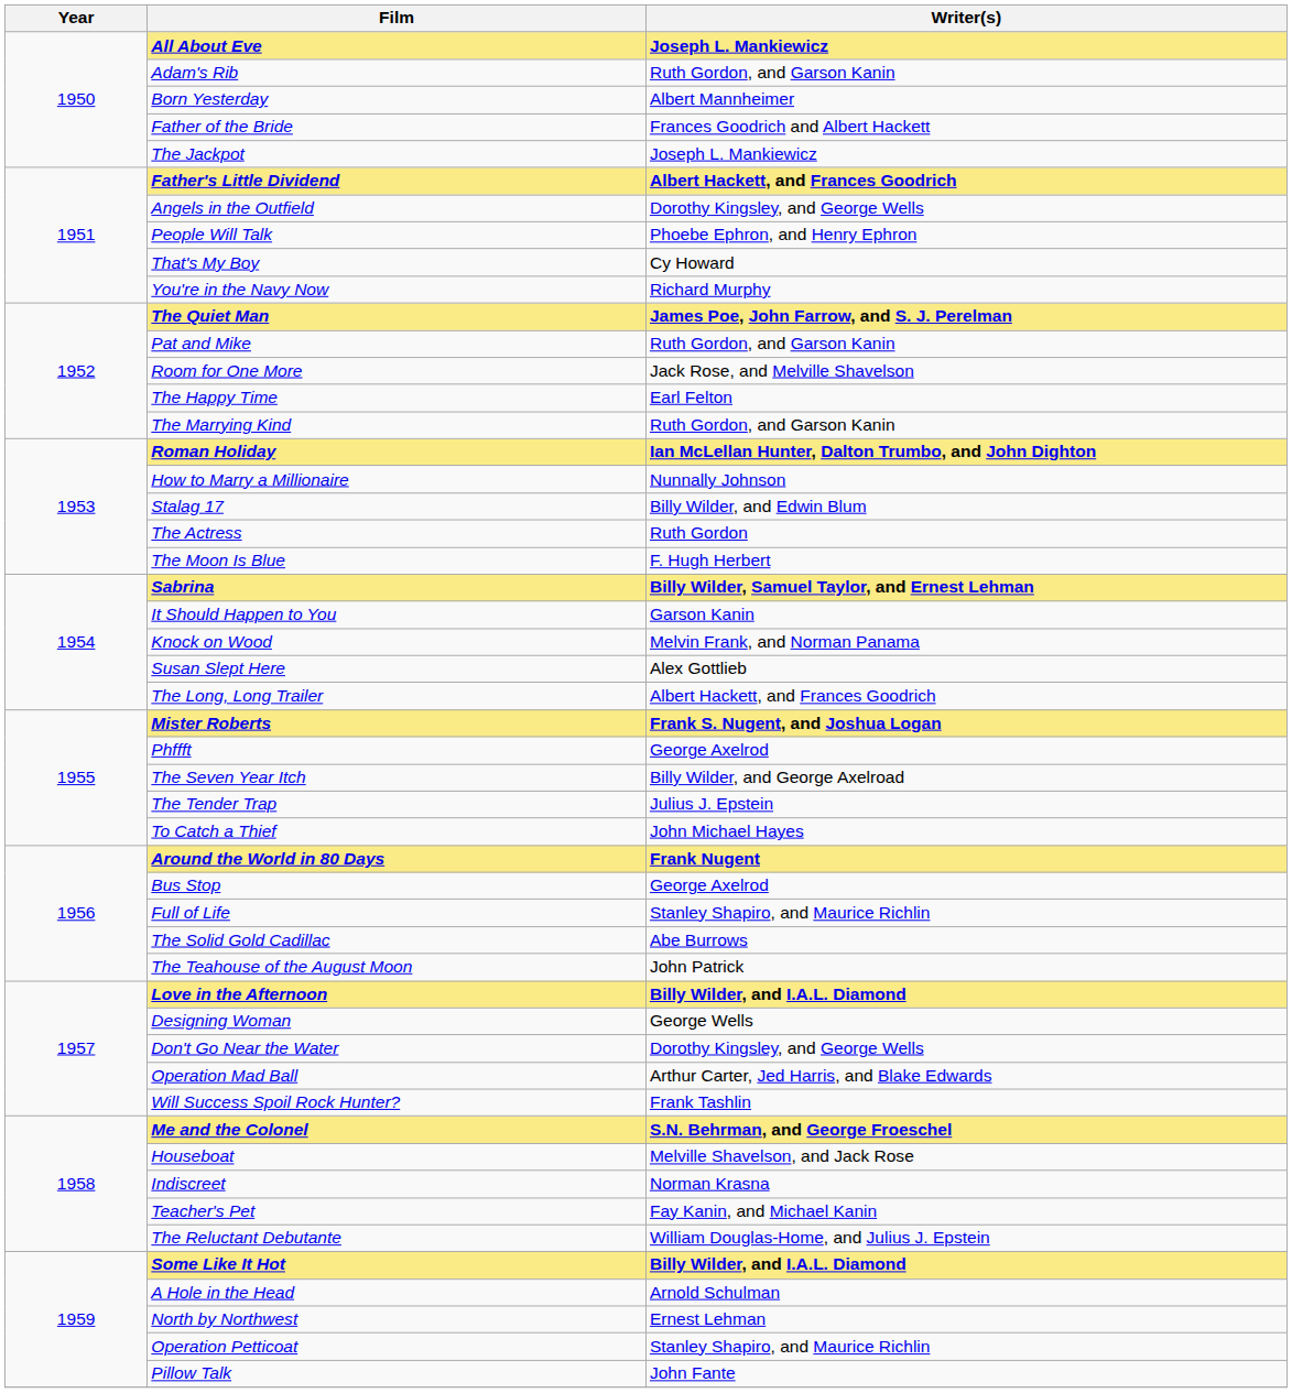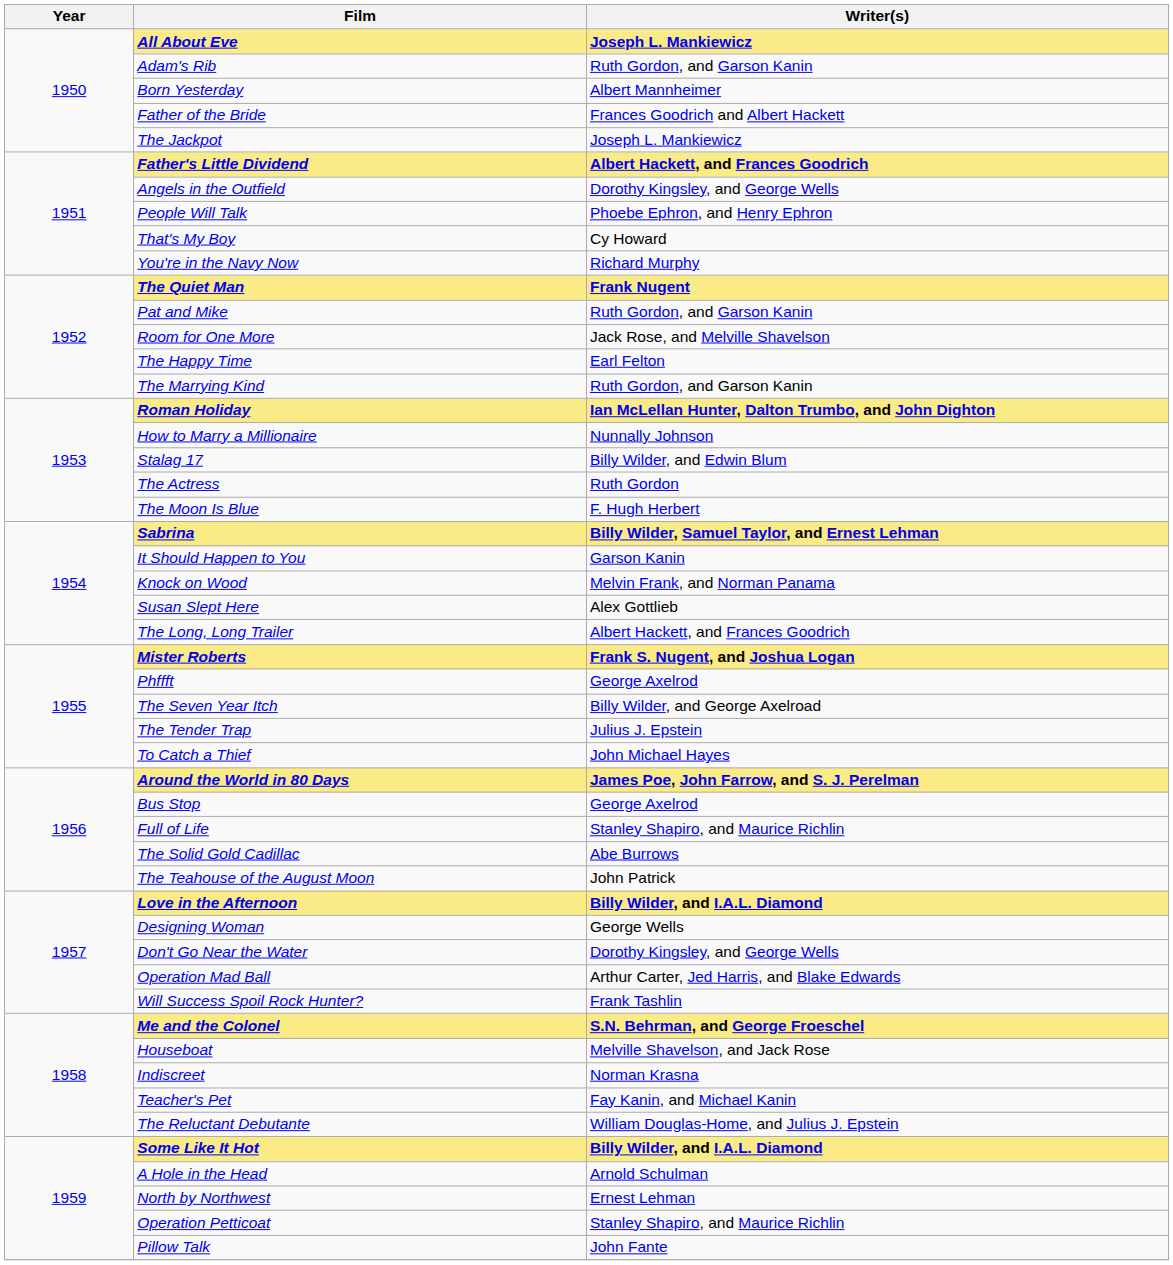The Quiet Man | Writer(s): James Poe, John Farrow, and S. J. Perelman -> Frank Nugent
Around the World in 80 Days | Writer(s): Frank Nugent -> James Poe, John Farrow, and S. J. Perelman
